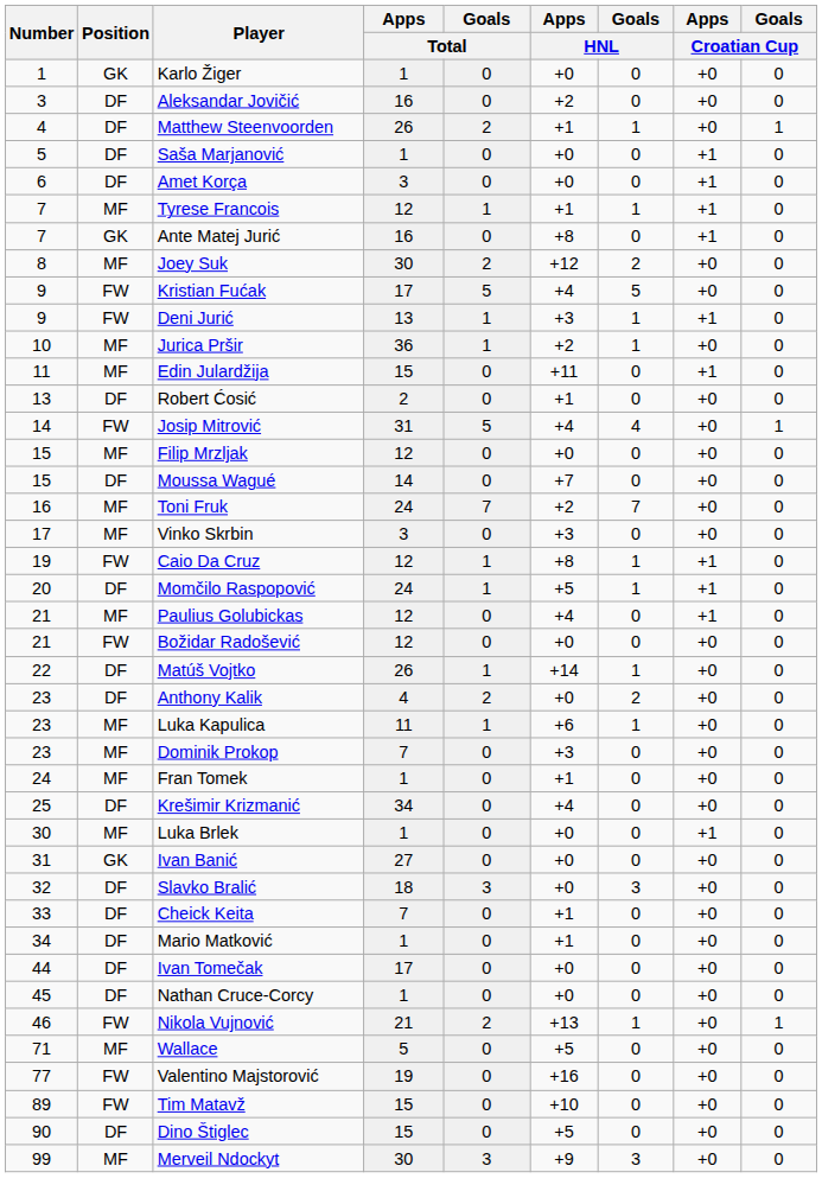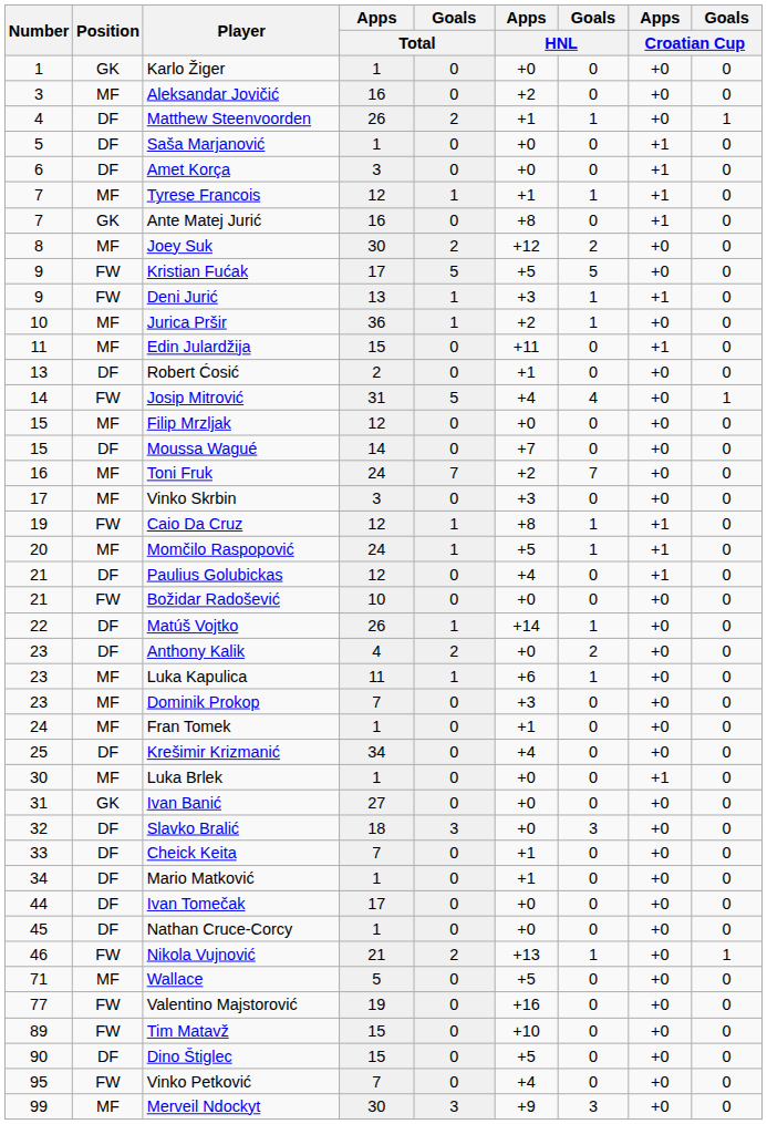Aleksandar Jovičić | Position: DF -> MF
Kristian Fućak | Apps / HNL: +4 -> +5
Momčilo Raspopović | Position: DF -> MF
Paulius Golubickas | Position: MF -> DF
Božidar Radošević | Apps / Total: 12 -> 10
+ row: 95 | FW | Vinko Petković | 7 | 0 | +4 | 0 | +0 | 0
